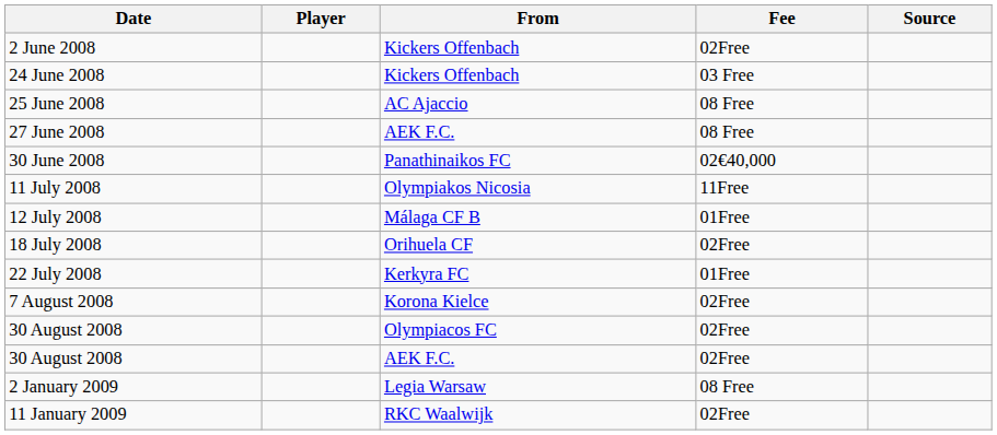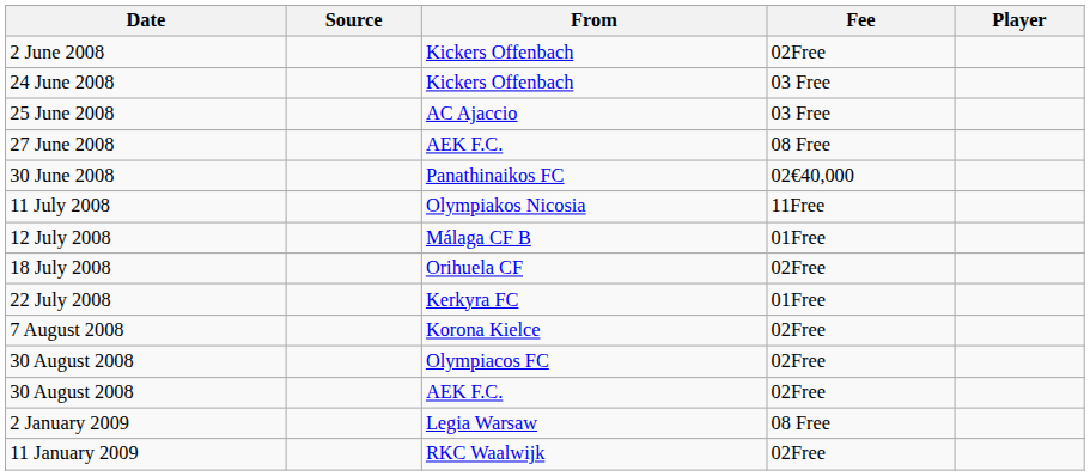columns swapped: Player <-> Source
25 June 2008 | Fee: 08 Free -> 03 Free
